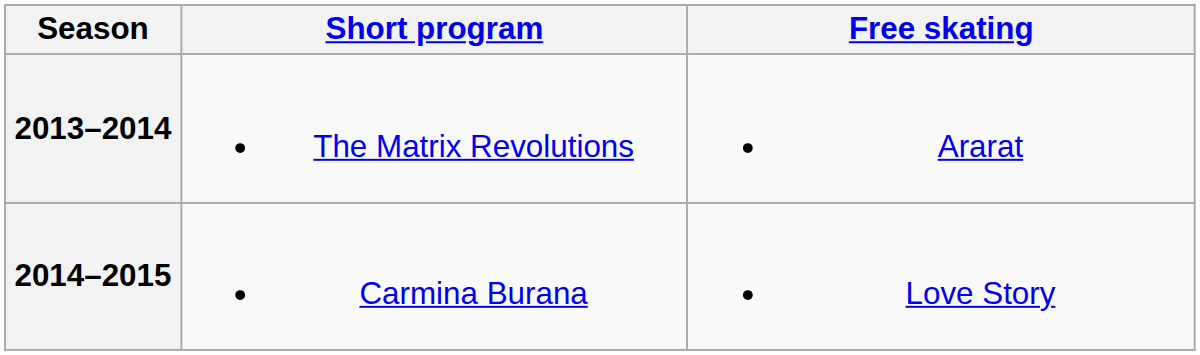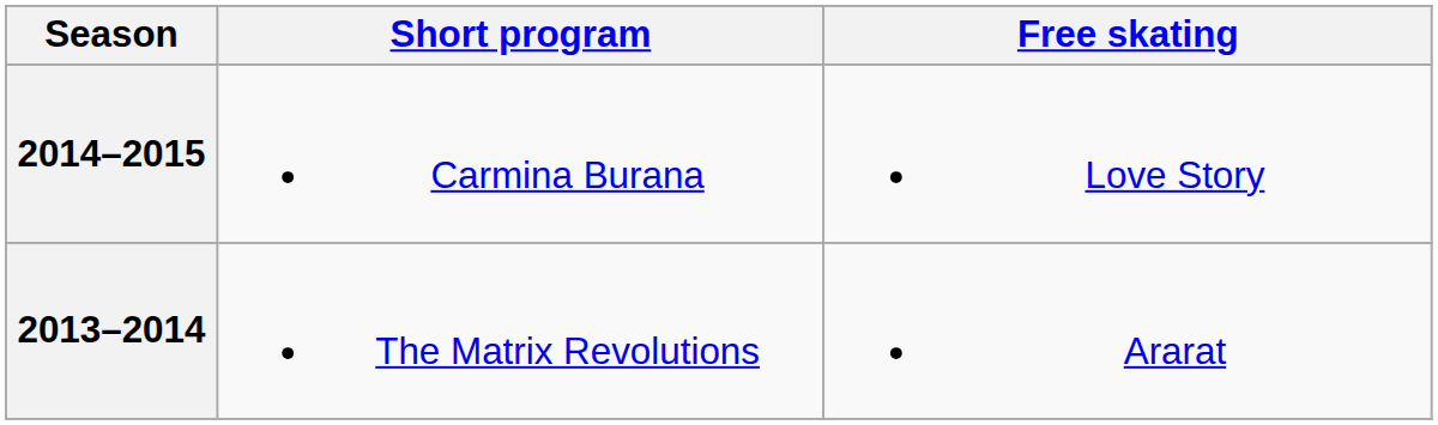rows swapped: 2013–2014 <-> 2014–2015
